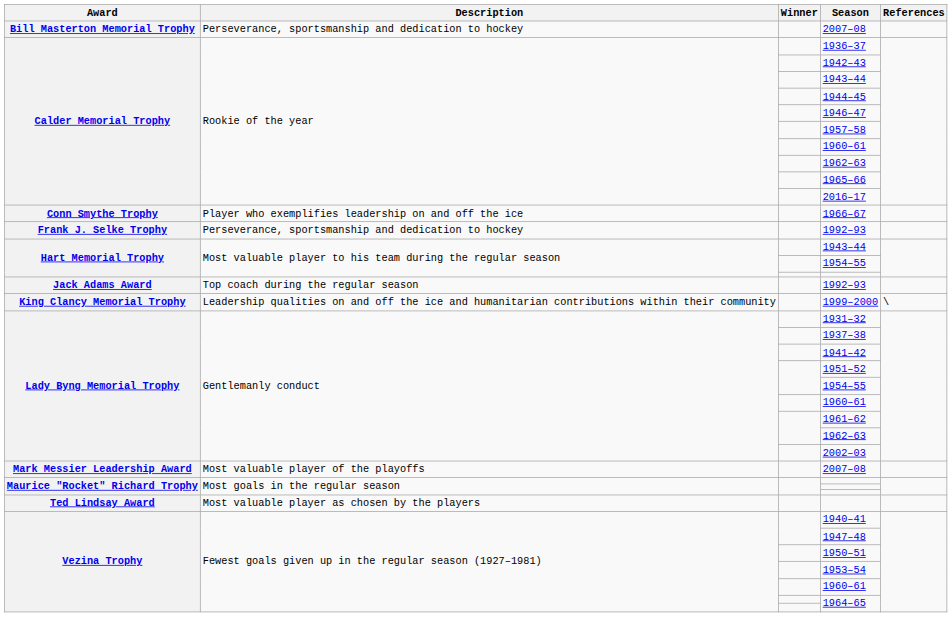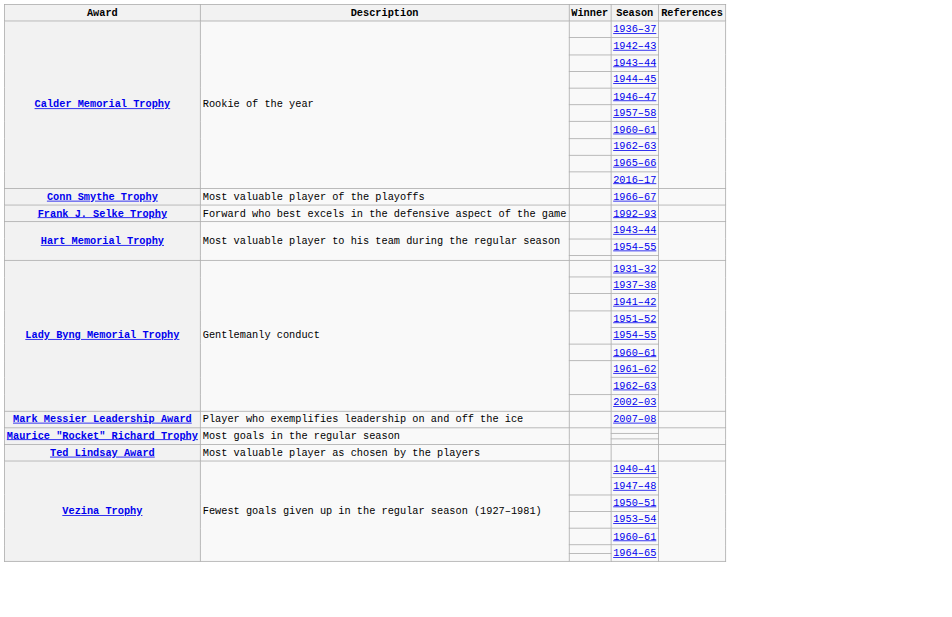- row: Bill Masterton Memorial Trophy | Perseverance, sportsmanship and dedication to hockey | 2007–08
1966–67 | Description: Player who exemplifies leadership on and off the ice -> Most valuable player of the playoffs
Frank J. Selke Trophy / 1992–93 | Description: Perseverance, sportsmanship and dedication to hockey -> Forward who best excels in the defensive aspect of the game
- row: Jack Adams Award | Top coach during the regular season | 1992–93
- row: King Clancy Memorial Trophy | Leadership qualities on and off the ice and humanitarian contributions within their community | 1999–2000 | \
Mark Messier Leadership Award / 2007–08 | Description: Most valuable player of the playoffs -> Player who exemplifies leadership on and off the ice
